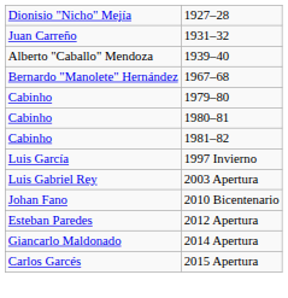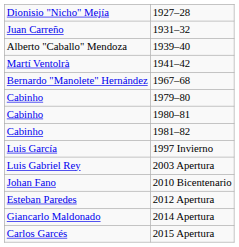+ row: Martí Ventolrà | 1941–42
